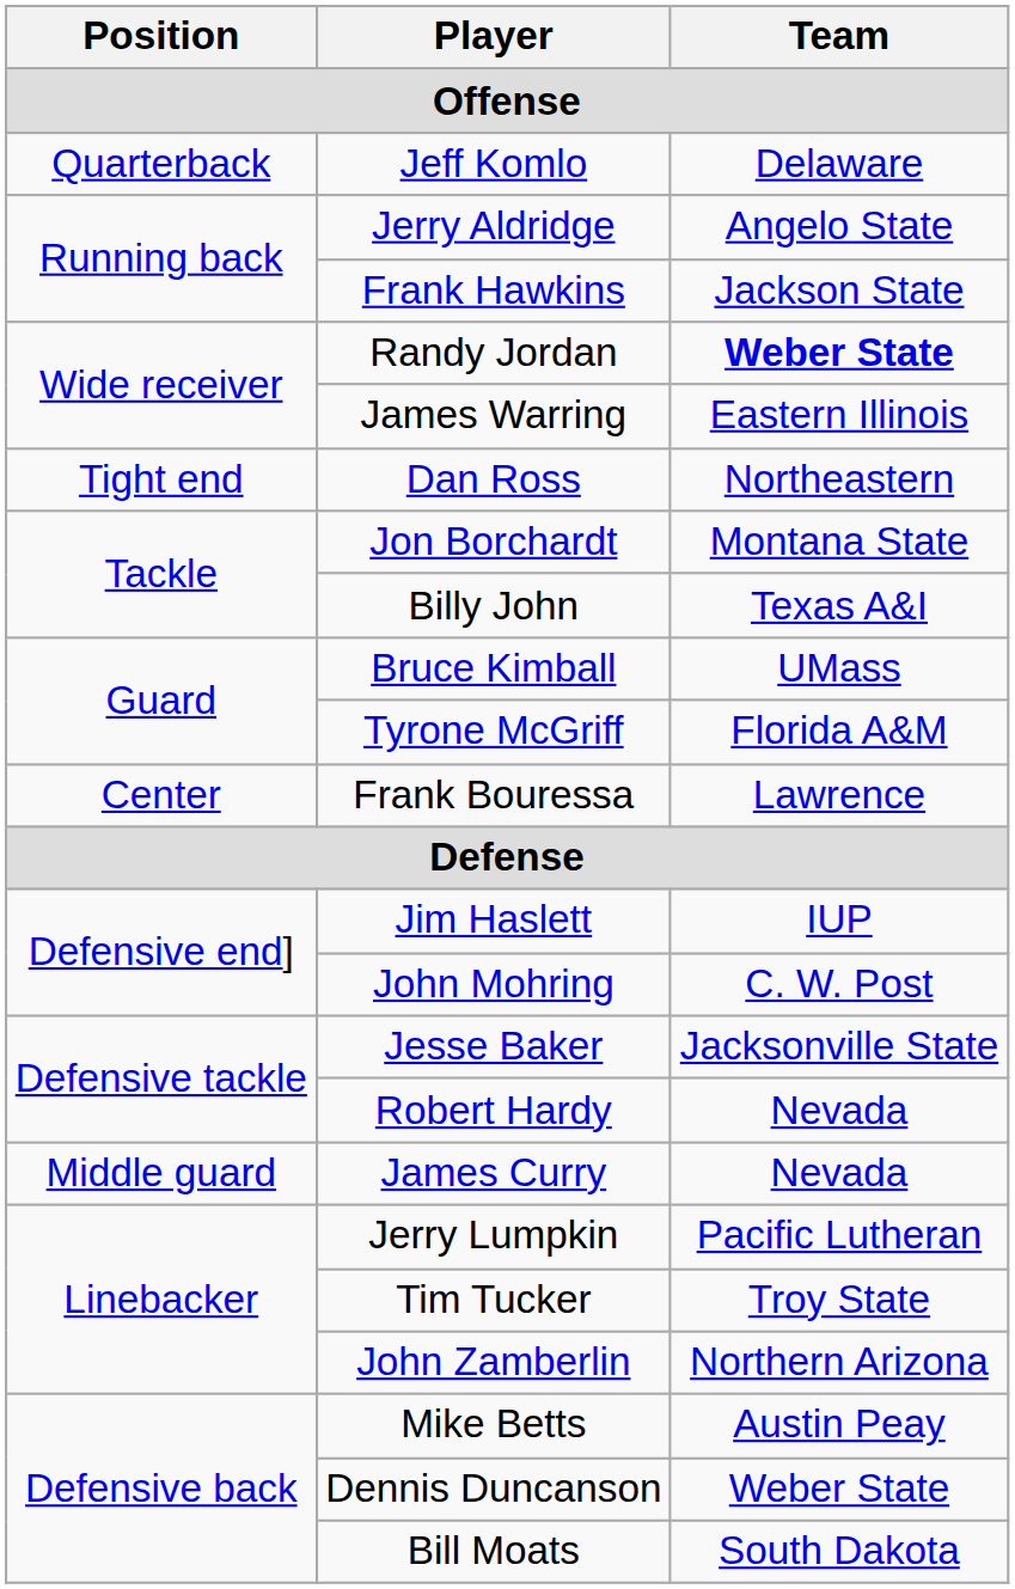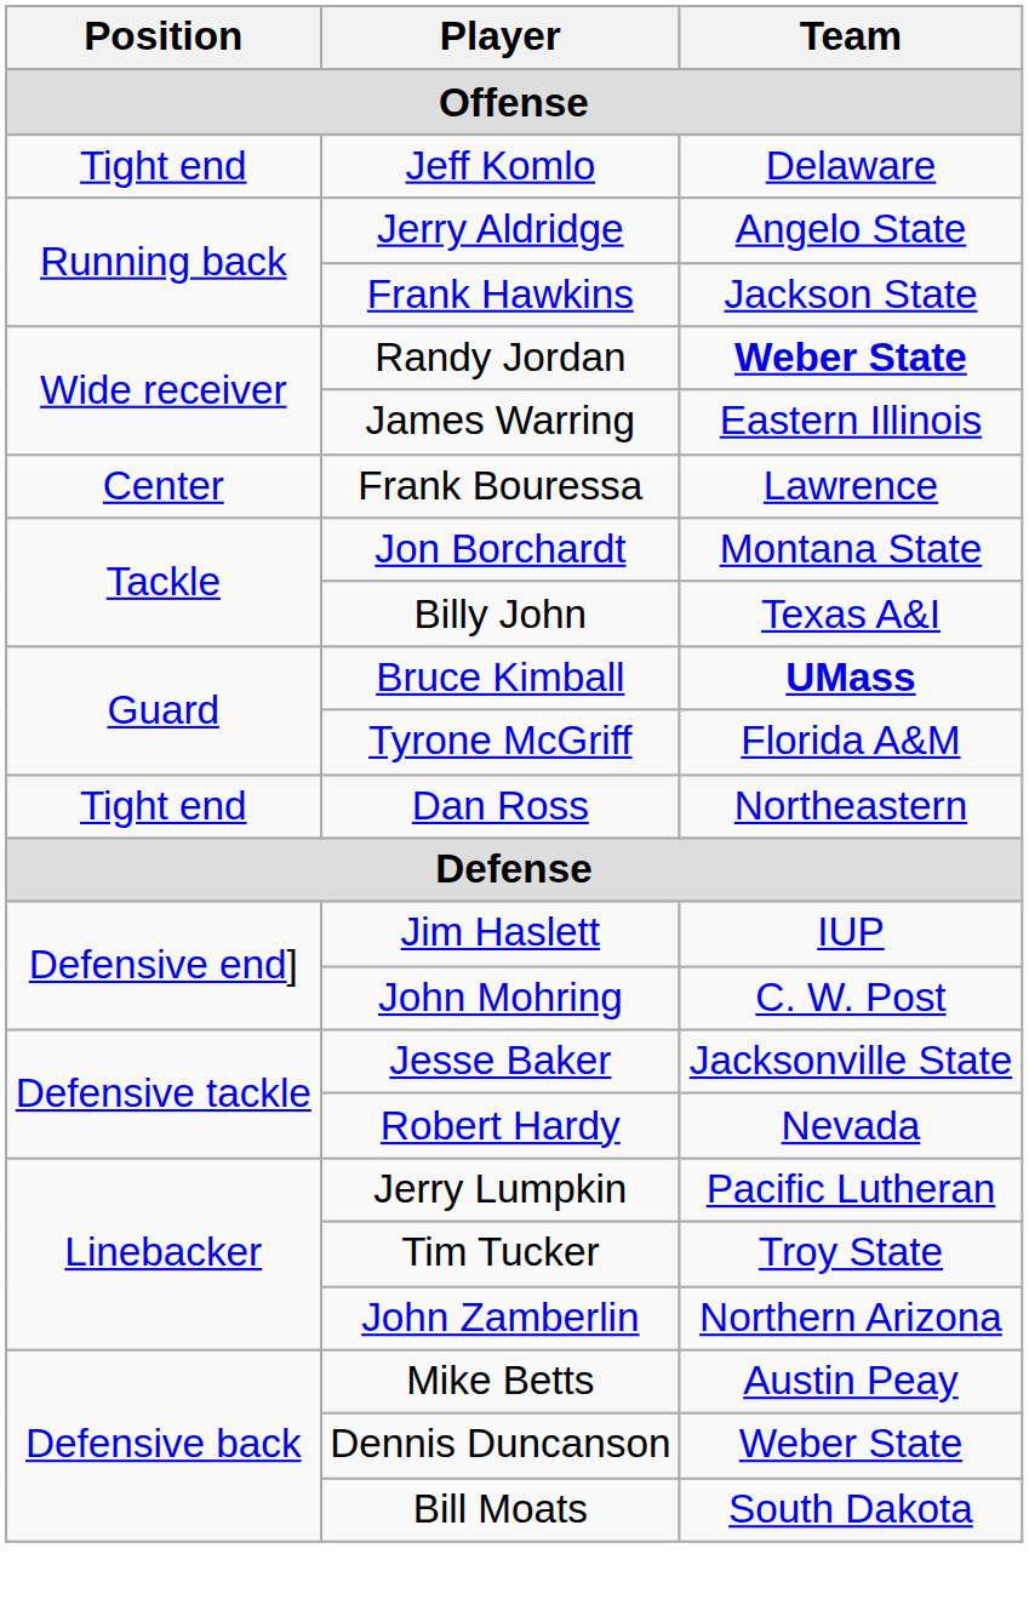Jeff Komlo | Position: Quarterback -> Tight end
rows swapped: Dan Ross <-> Frank Bouressa
Bruce Kimball | Team: normal -> bold
- row: Middle guard | James Curry | Nevada
